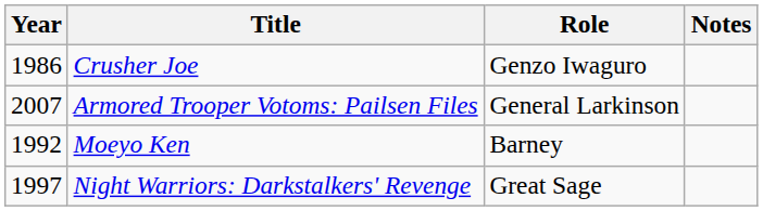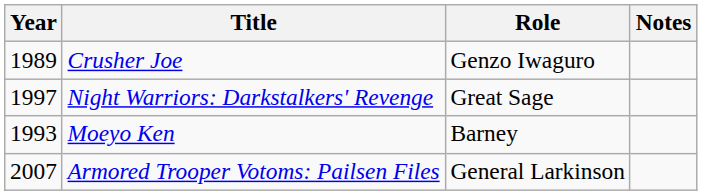Crusher Joe | Year: 1986 -> 1989
rows swapped: Night Warriors: Darkstalkers' Revenge <-> Armored Trooper Votoms: Pailsen Files
Moeyo Ken | Year: 1992 -> 1993
